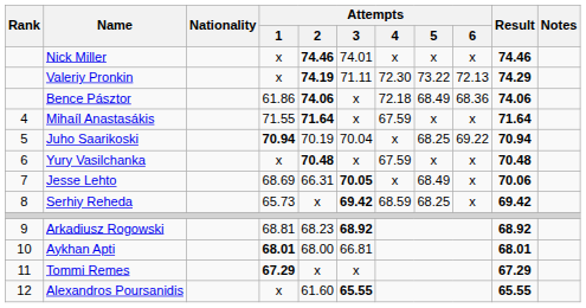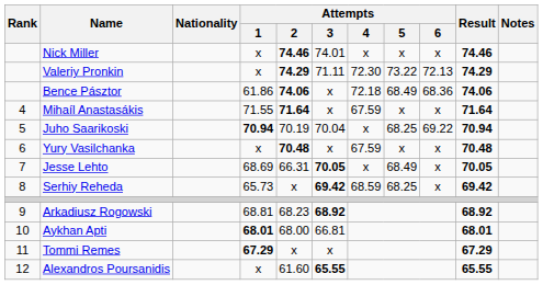Valeriy Pronkin | Attempts / 2: 74.19 -> 74.29
Jesse Lehto | Result: 70.06 -> 70.05
